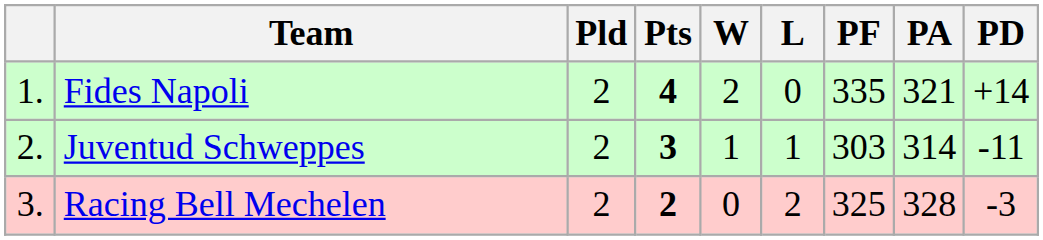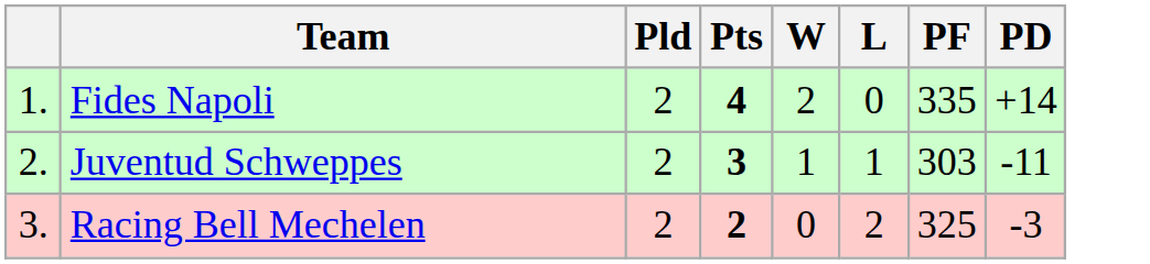- column: PA | 321 | 314 | 328
